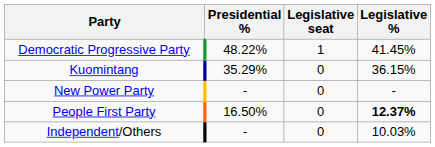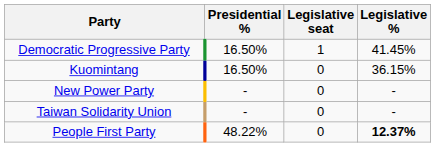Democratic Progressive Party | Presidential %: 48.22% -> 16.50%
Kuomintang | Presidential %: 35.29% -> 16.50%
+ row: Taiwan Solidarity Union | - | 0 | -
People First Party | Presidential %: 16.50% -> 48.22%
- row: Independent/Others | - | 0 | 10.03%
